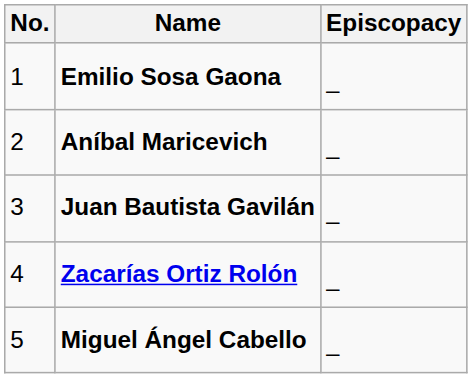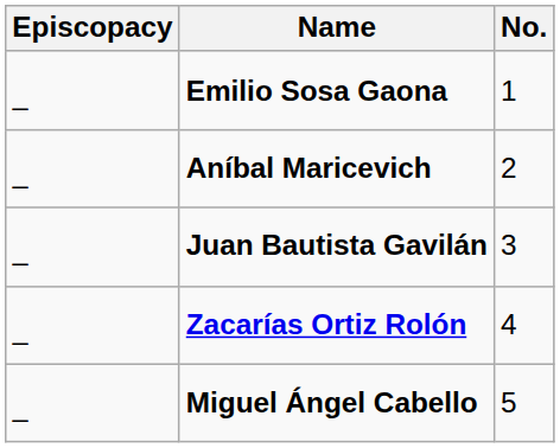columns swapped: No. <-> Episcopacy
